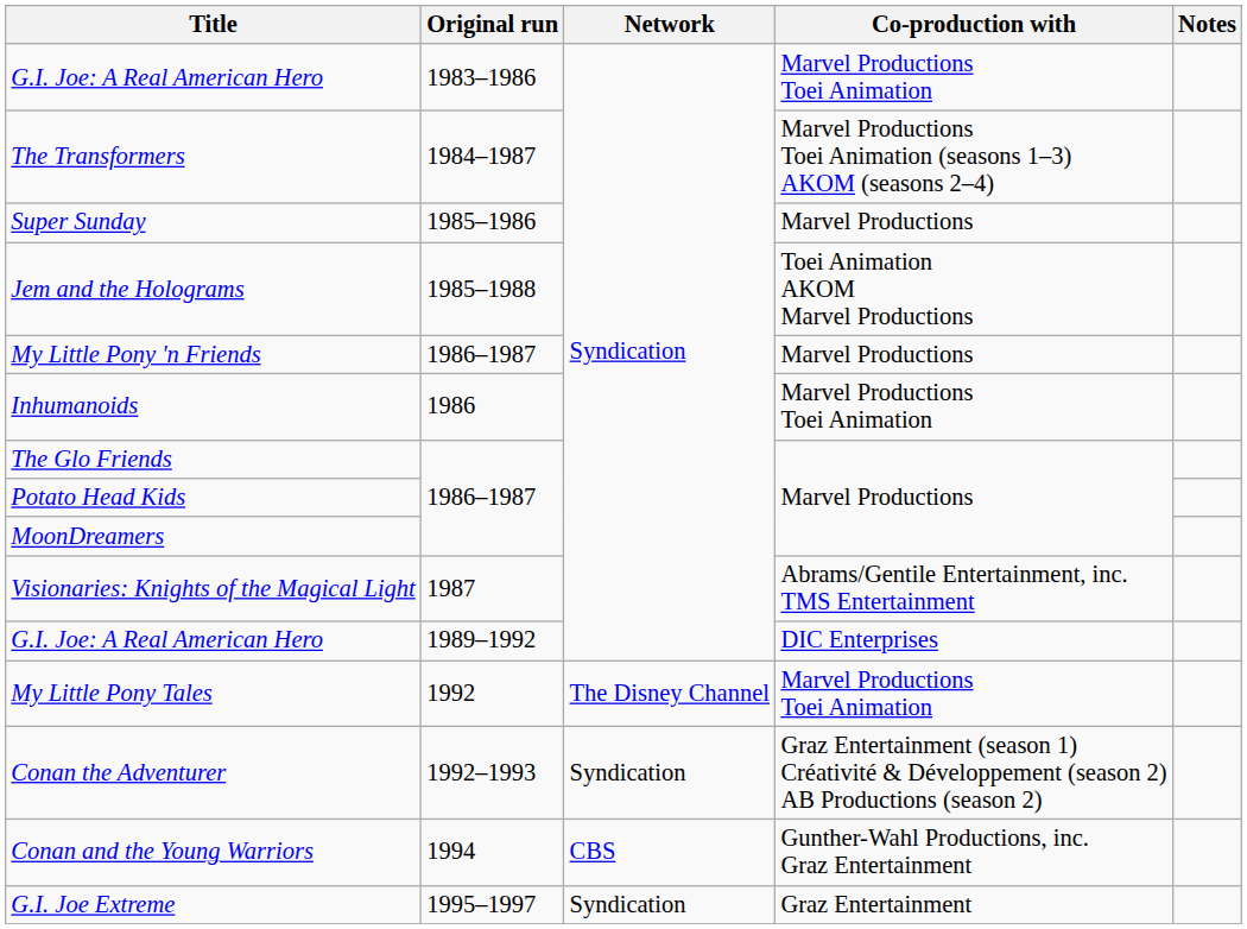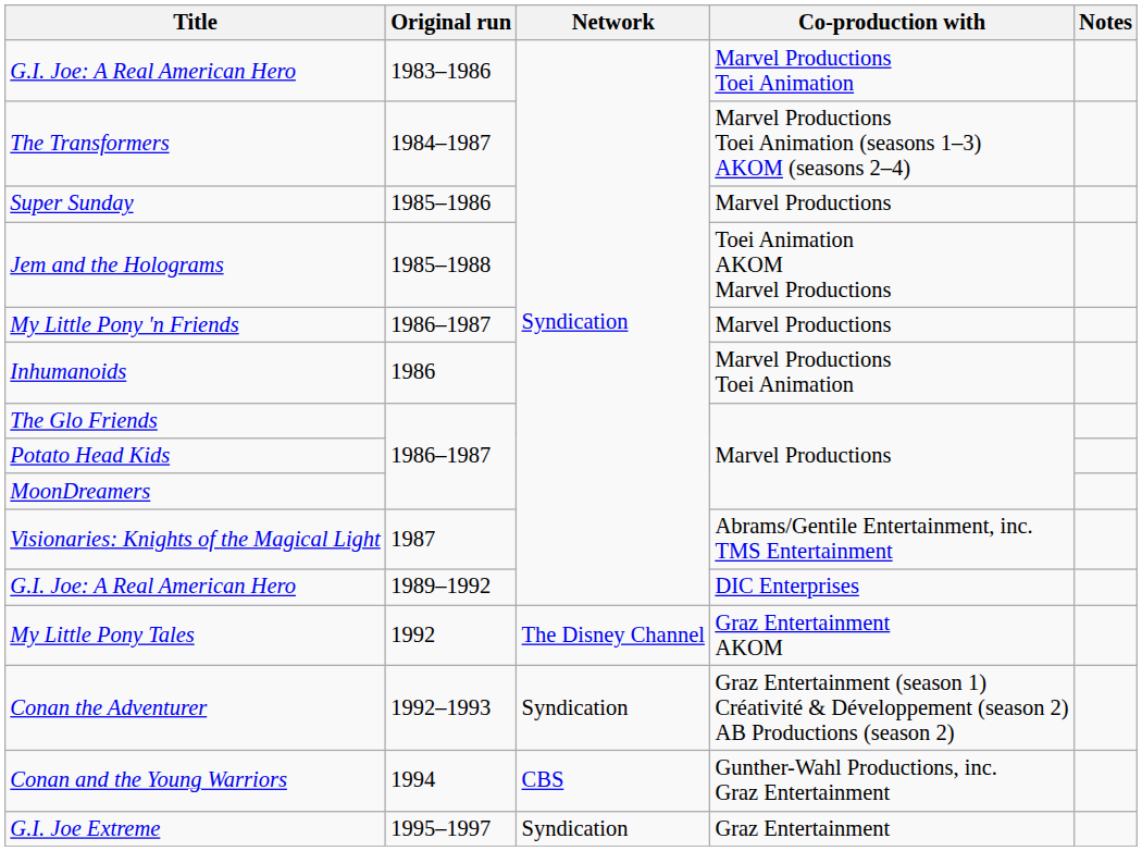My Little Pony Tales | Co-production with: Marvel Productions Toei Animation -> Graz Entertainment AKOM
